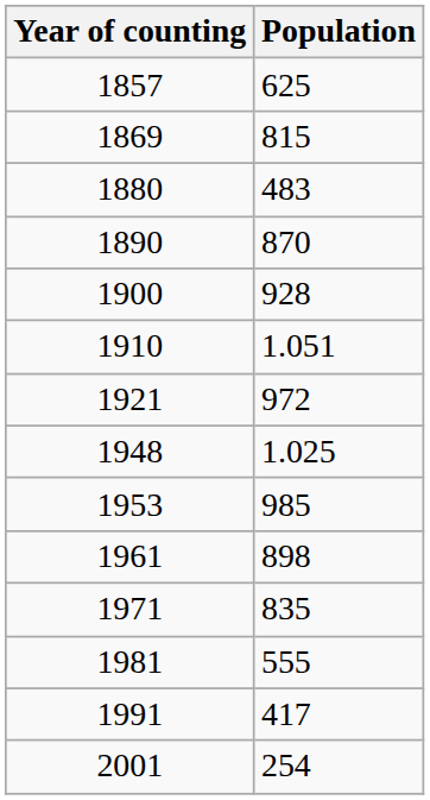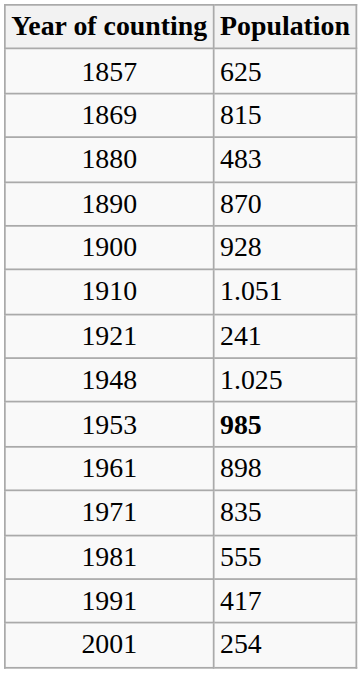1921 | Population: 972 -> 241
1953 | Population: normal -> bold
